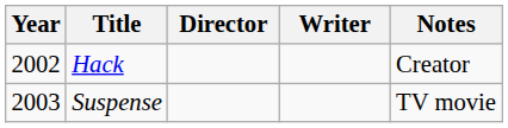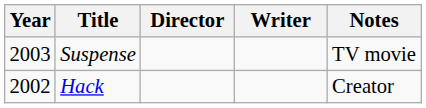rows swapped: Hack <-> Suspense
